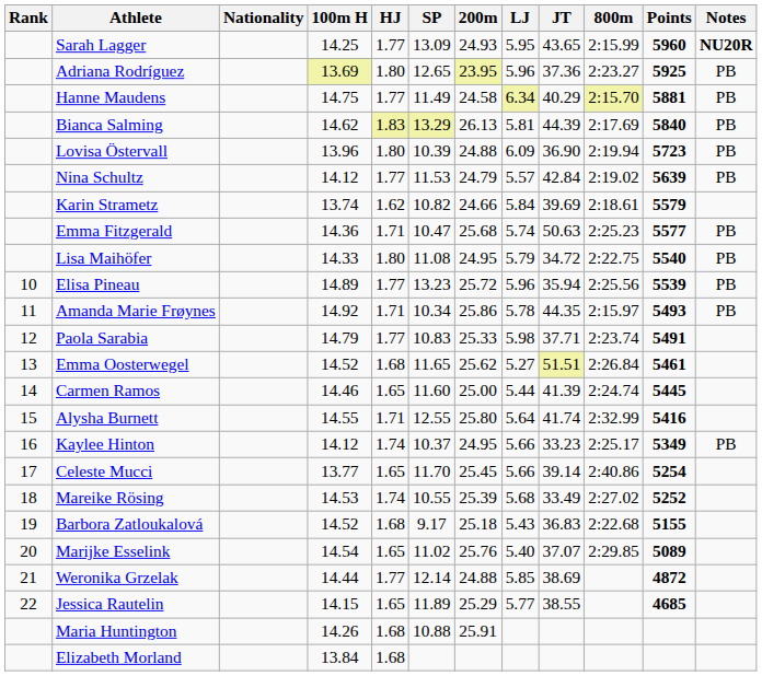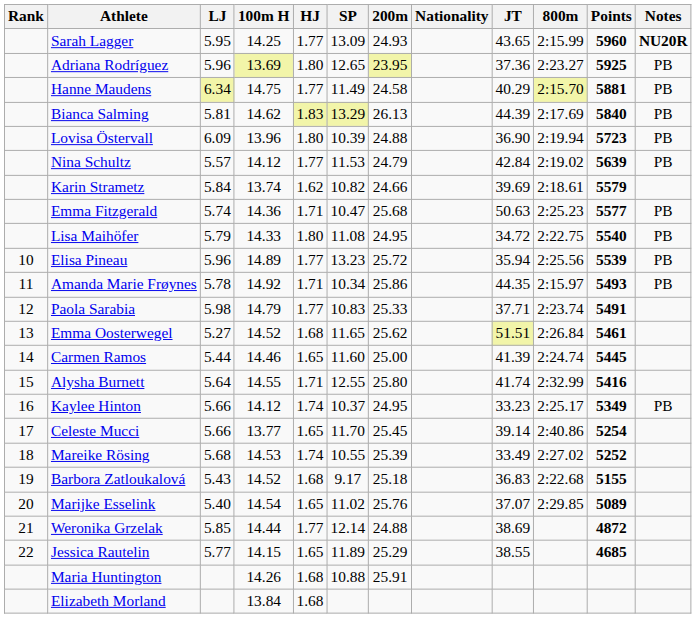columns swapped: Nationality <-> LJ
